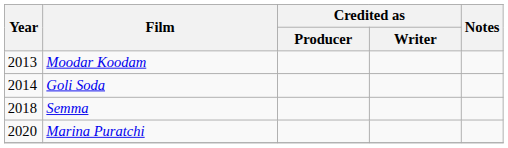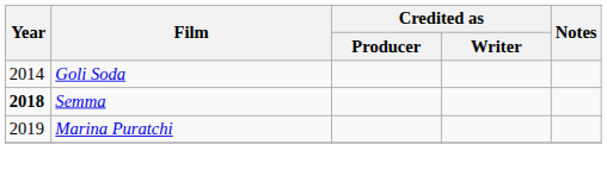- row: 2013 | Moodar Koodam
Semma | Year: normal -> bold
Marina Puratchi | Year: 2020 -> 2019
